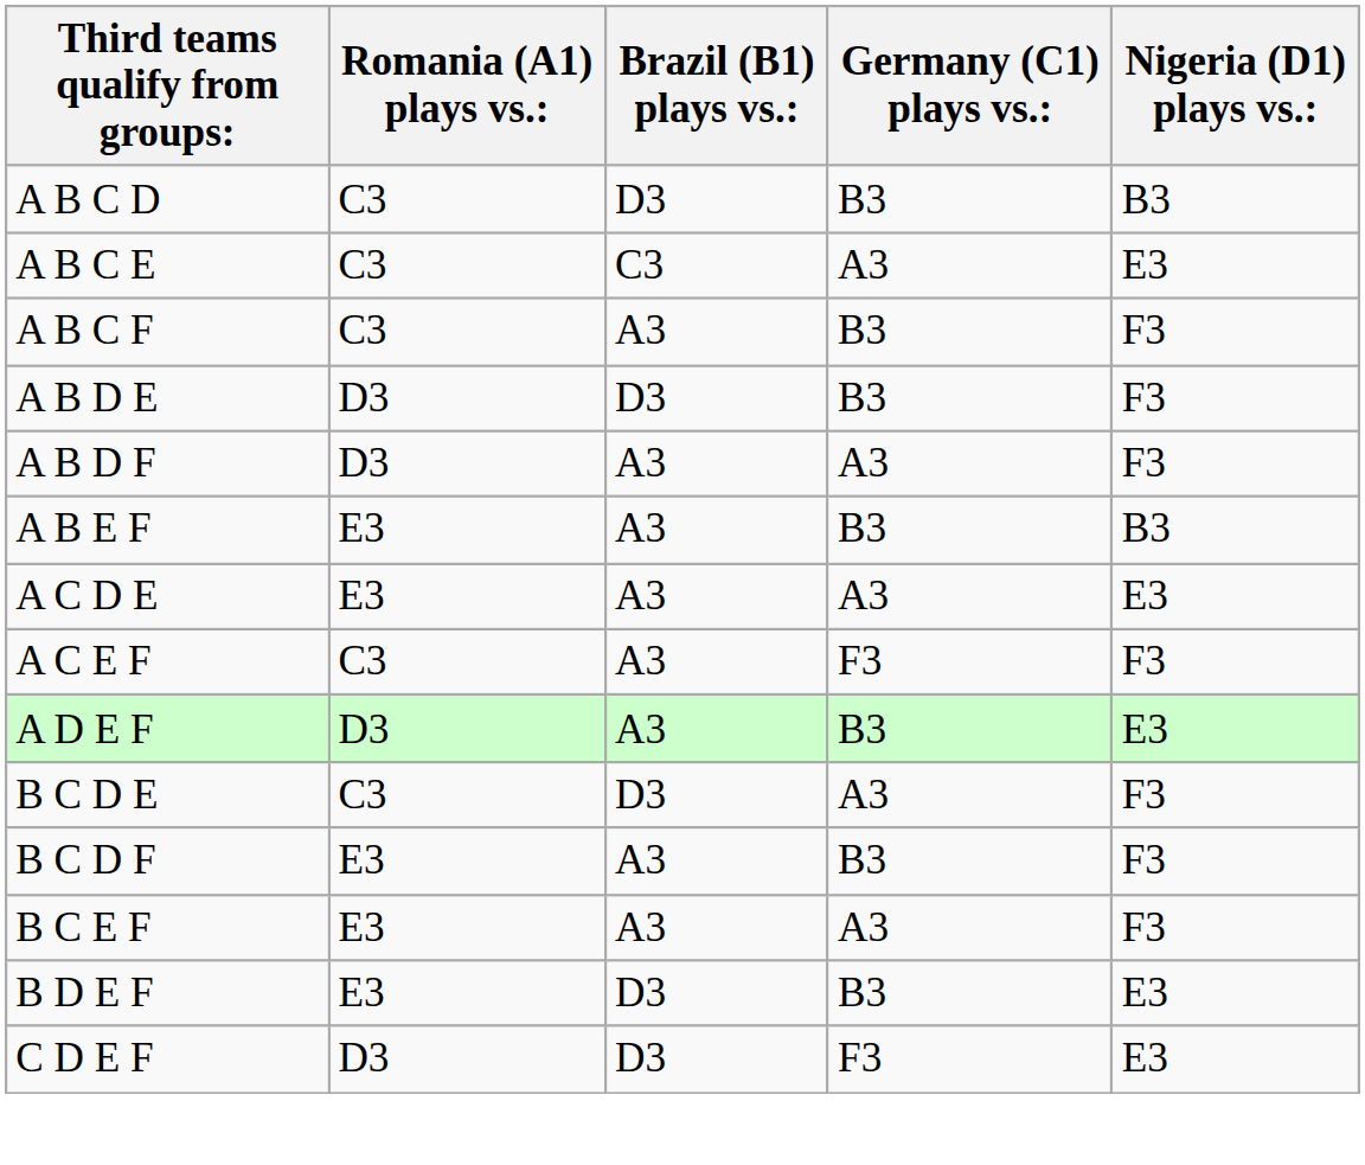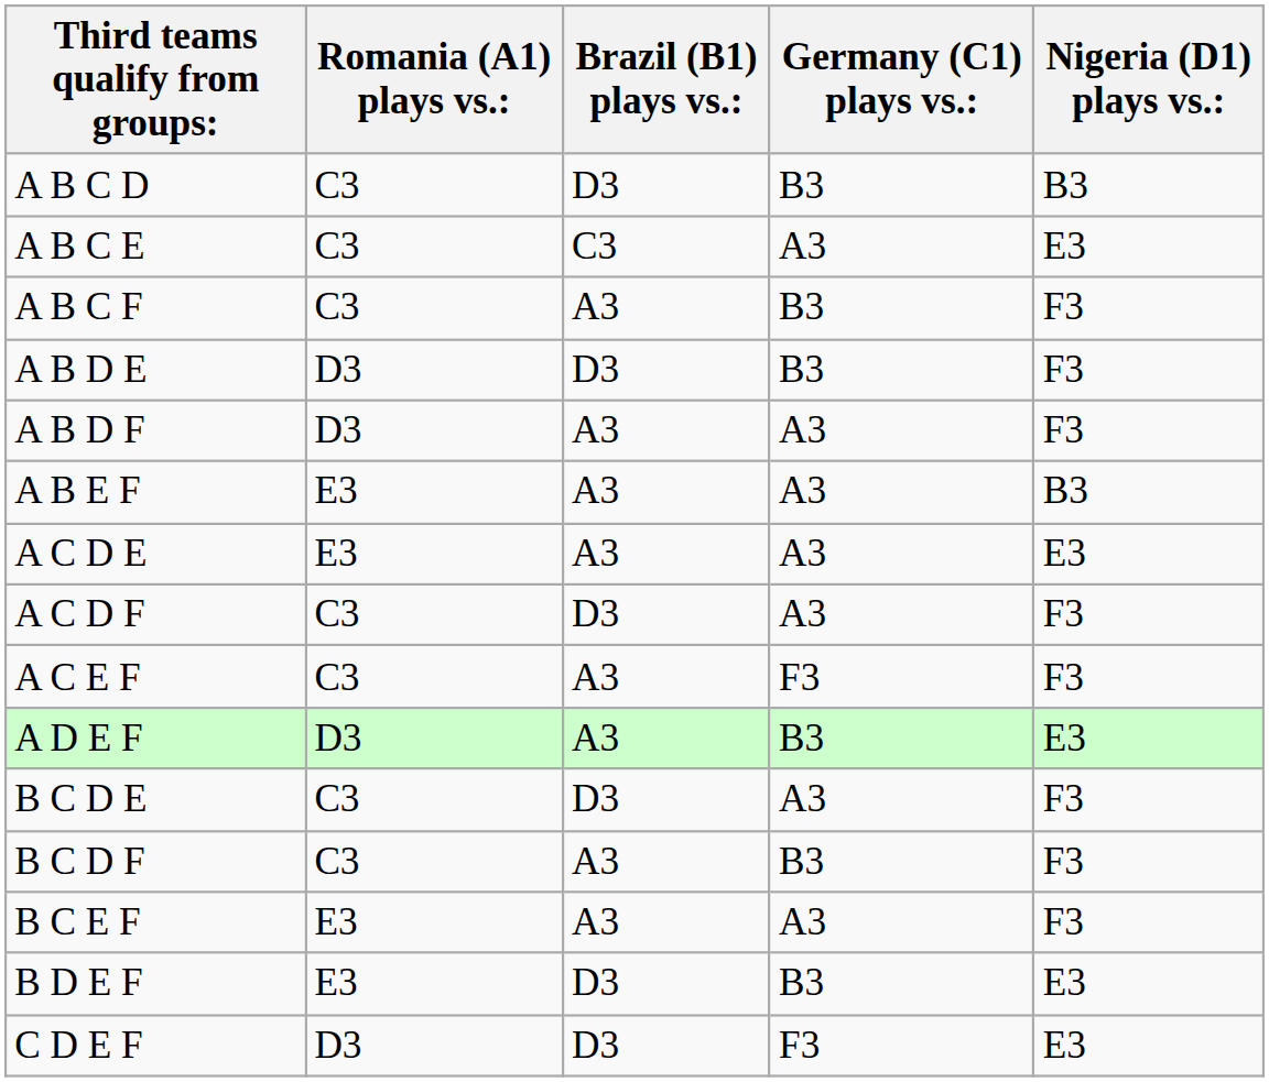A B E F | Germany (C1) plays vs.:: B3 -> A3
+ row: A C D F | C3 | D3 | A3 | F3
B C D F | Romania (A1) plays vs.:: E3 -> C3
